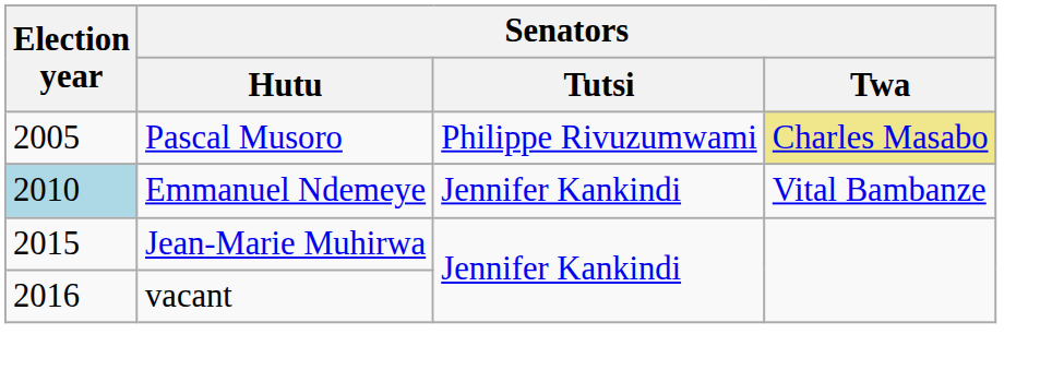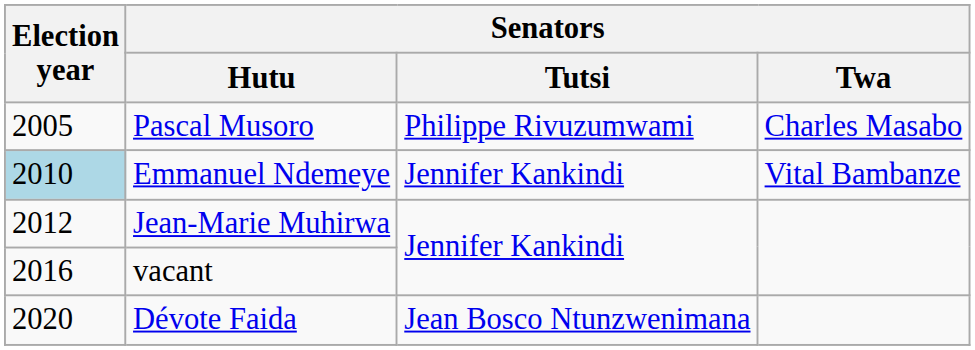Pascal Musoro | Senators / Twa: khaki background -> no background
Jean-Marie Muhirwa | Election year: 2015 -> 2012
+ row: 2020 | Dévote Faida | Jean Bosco Ntunzwenimana
